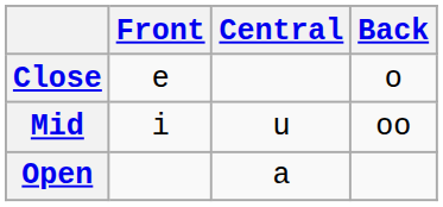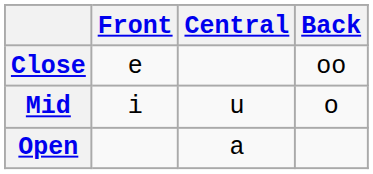Close | Back: o -> oo
Mid | Back: oo -> o
